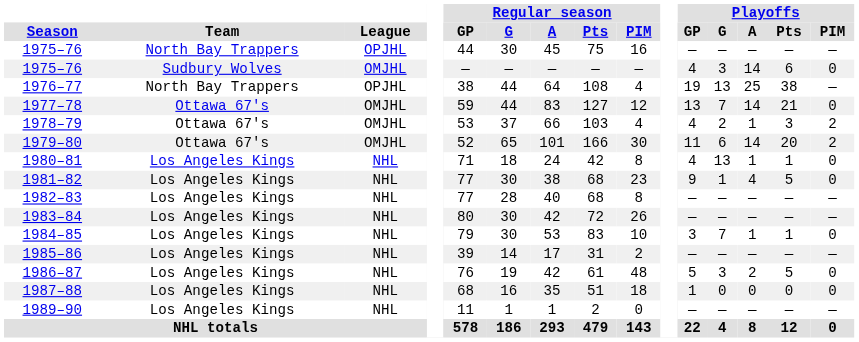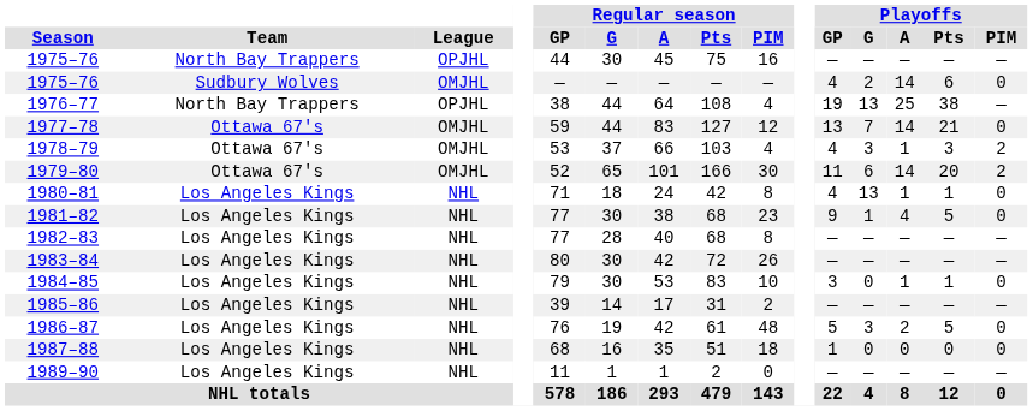1975–76 / Sudbury Wolves | Playoffs / G: 3 -> 2
1978–79 | Playoffs / G: 2 -> 3
1984–85 | Playoffs / G: 7 -> 0
